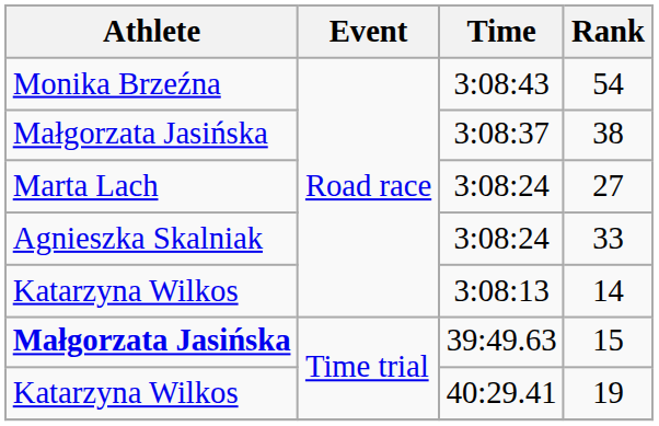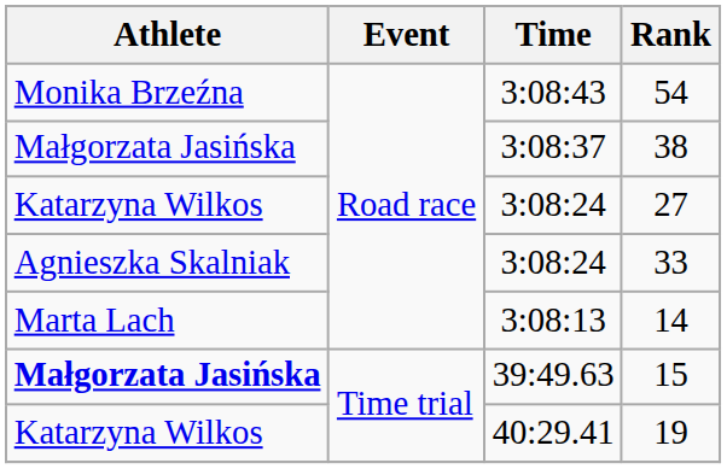27 | Athlete: Marta Lach -> Katarzyna Wilkos
14 | Athlete: Katarzyna Wilkos -> Marta Lach
